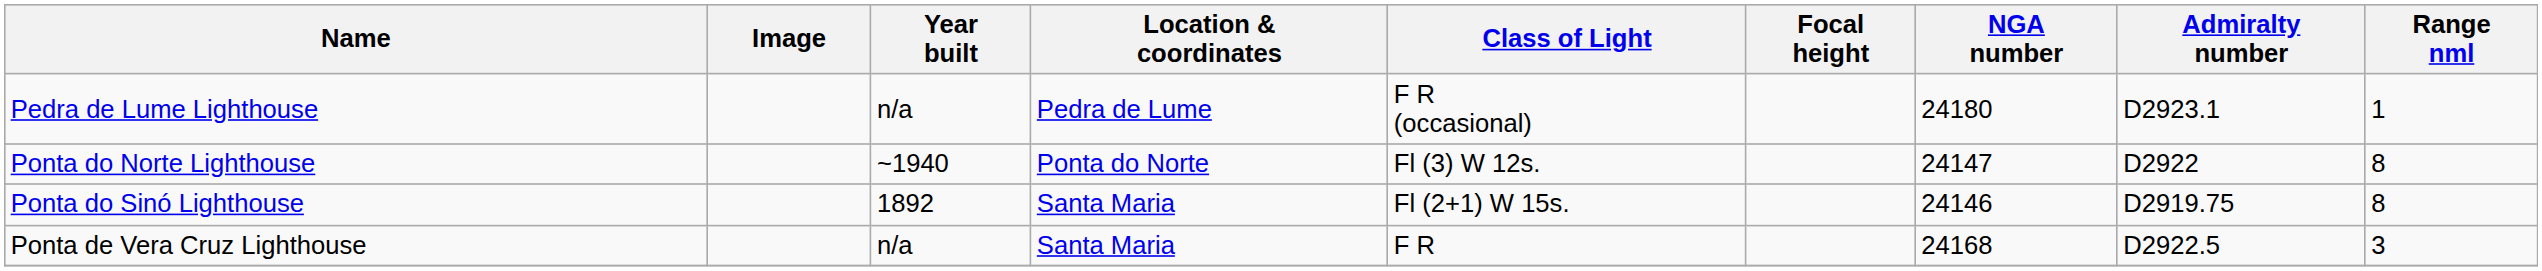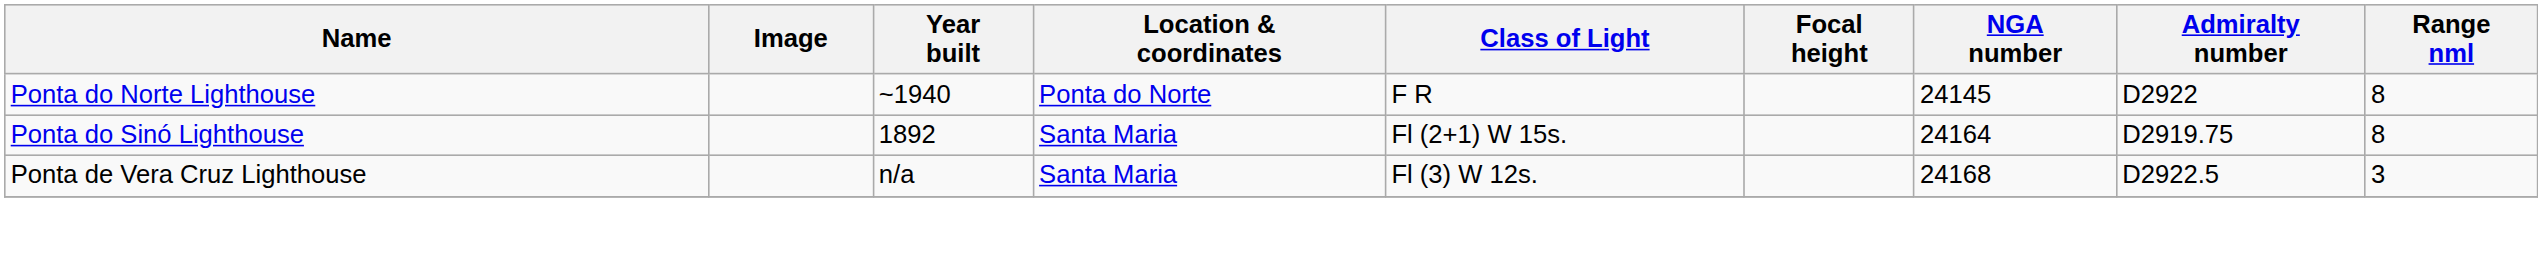- row: Pedra de Lume Lighthouse | n/a | Pedra de Lume | F R (occasional) | 24180 | D2923.1 | 1
Ponta do Norte Lighthouse | Class of Light: Fl (3) W 12s. -> F R
Ponta do Norte Lighthouse | NGA number: 24147 -> 24145
Ponta do Sinó Lighthouse | NGA number: 24146 -> 24164
Ponta de Vera Cruz Lighthouse | Class of Light: F R -> Fl (3) W 12s.
